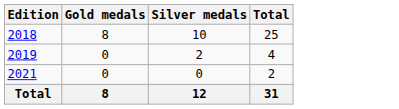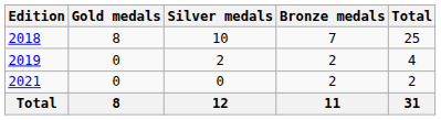+ column: Bronze medals | 7 | 2 | 2 | 11
